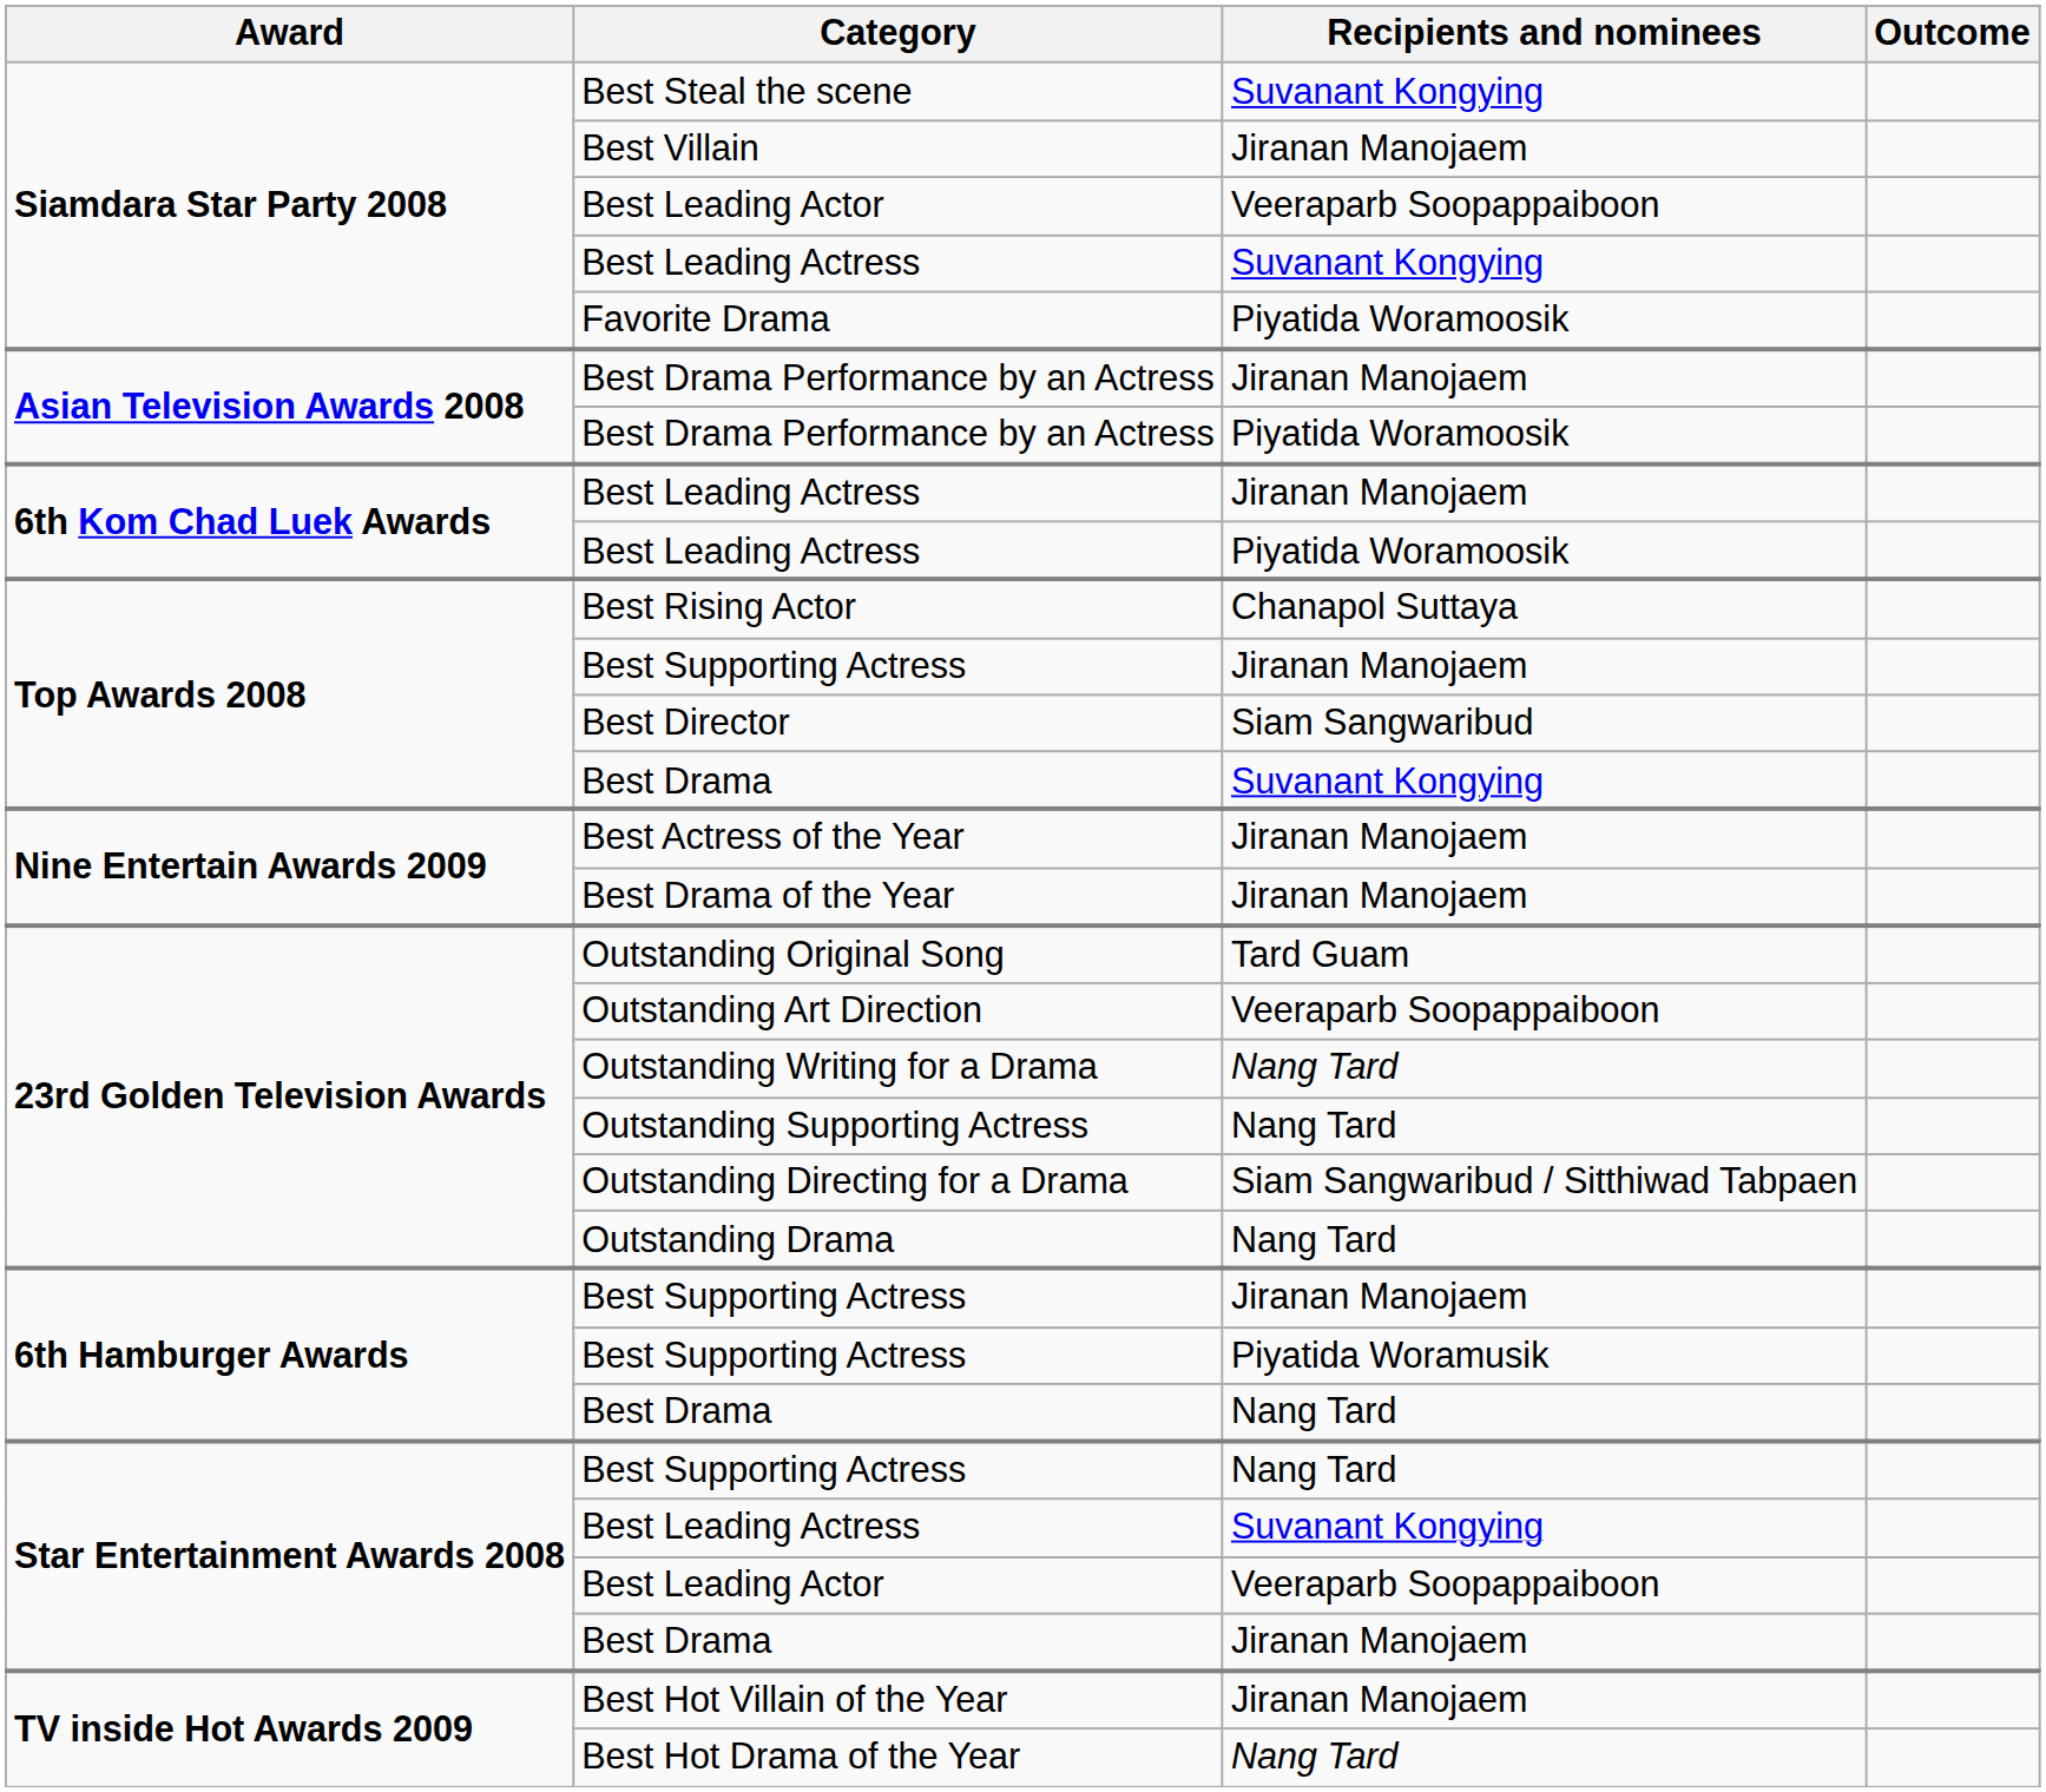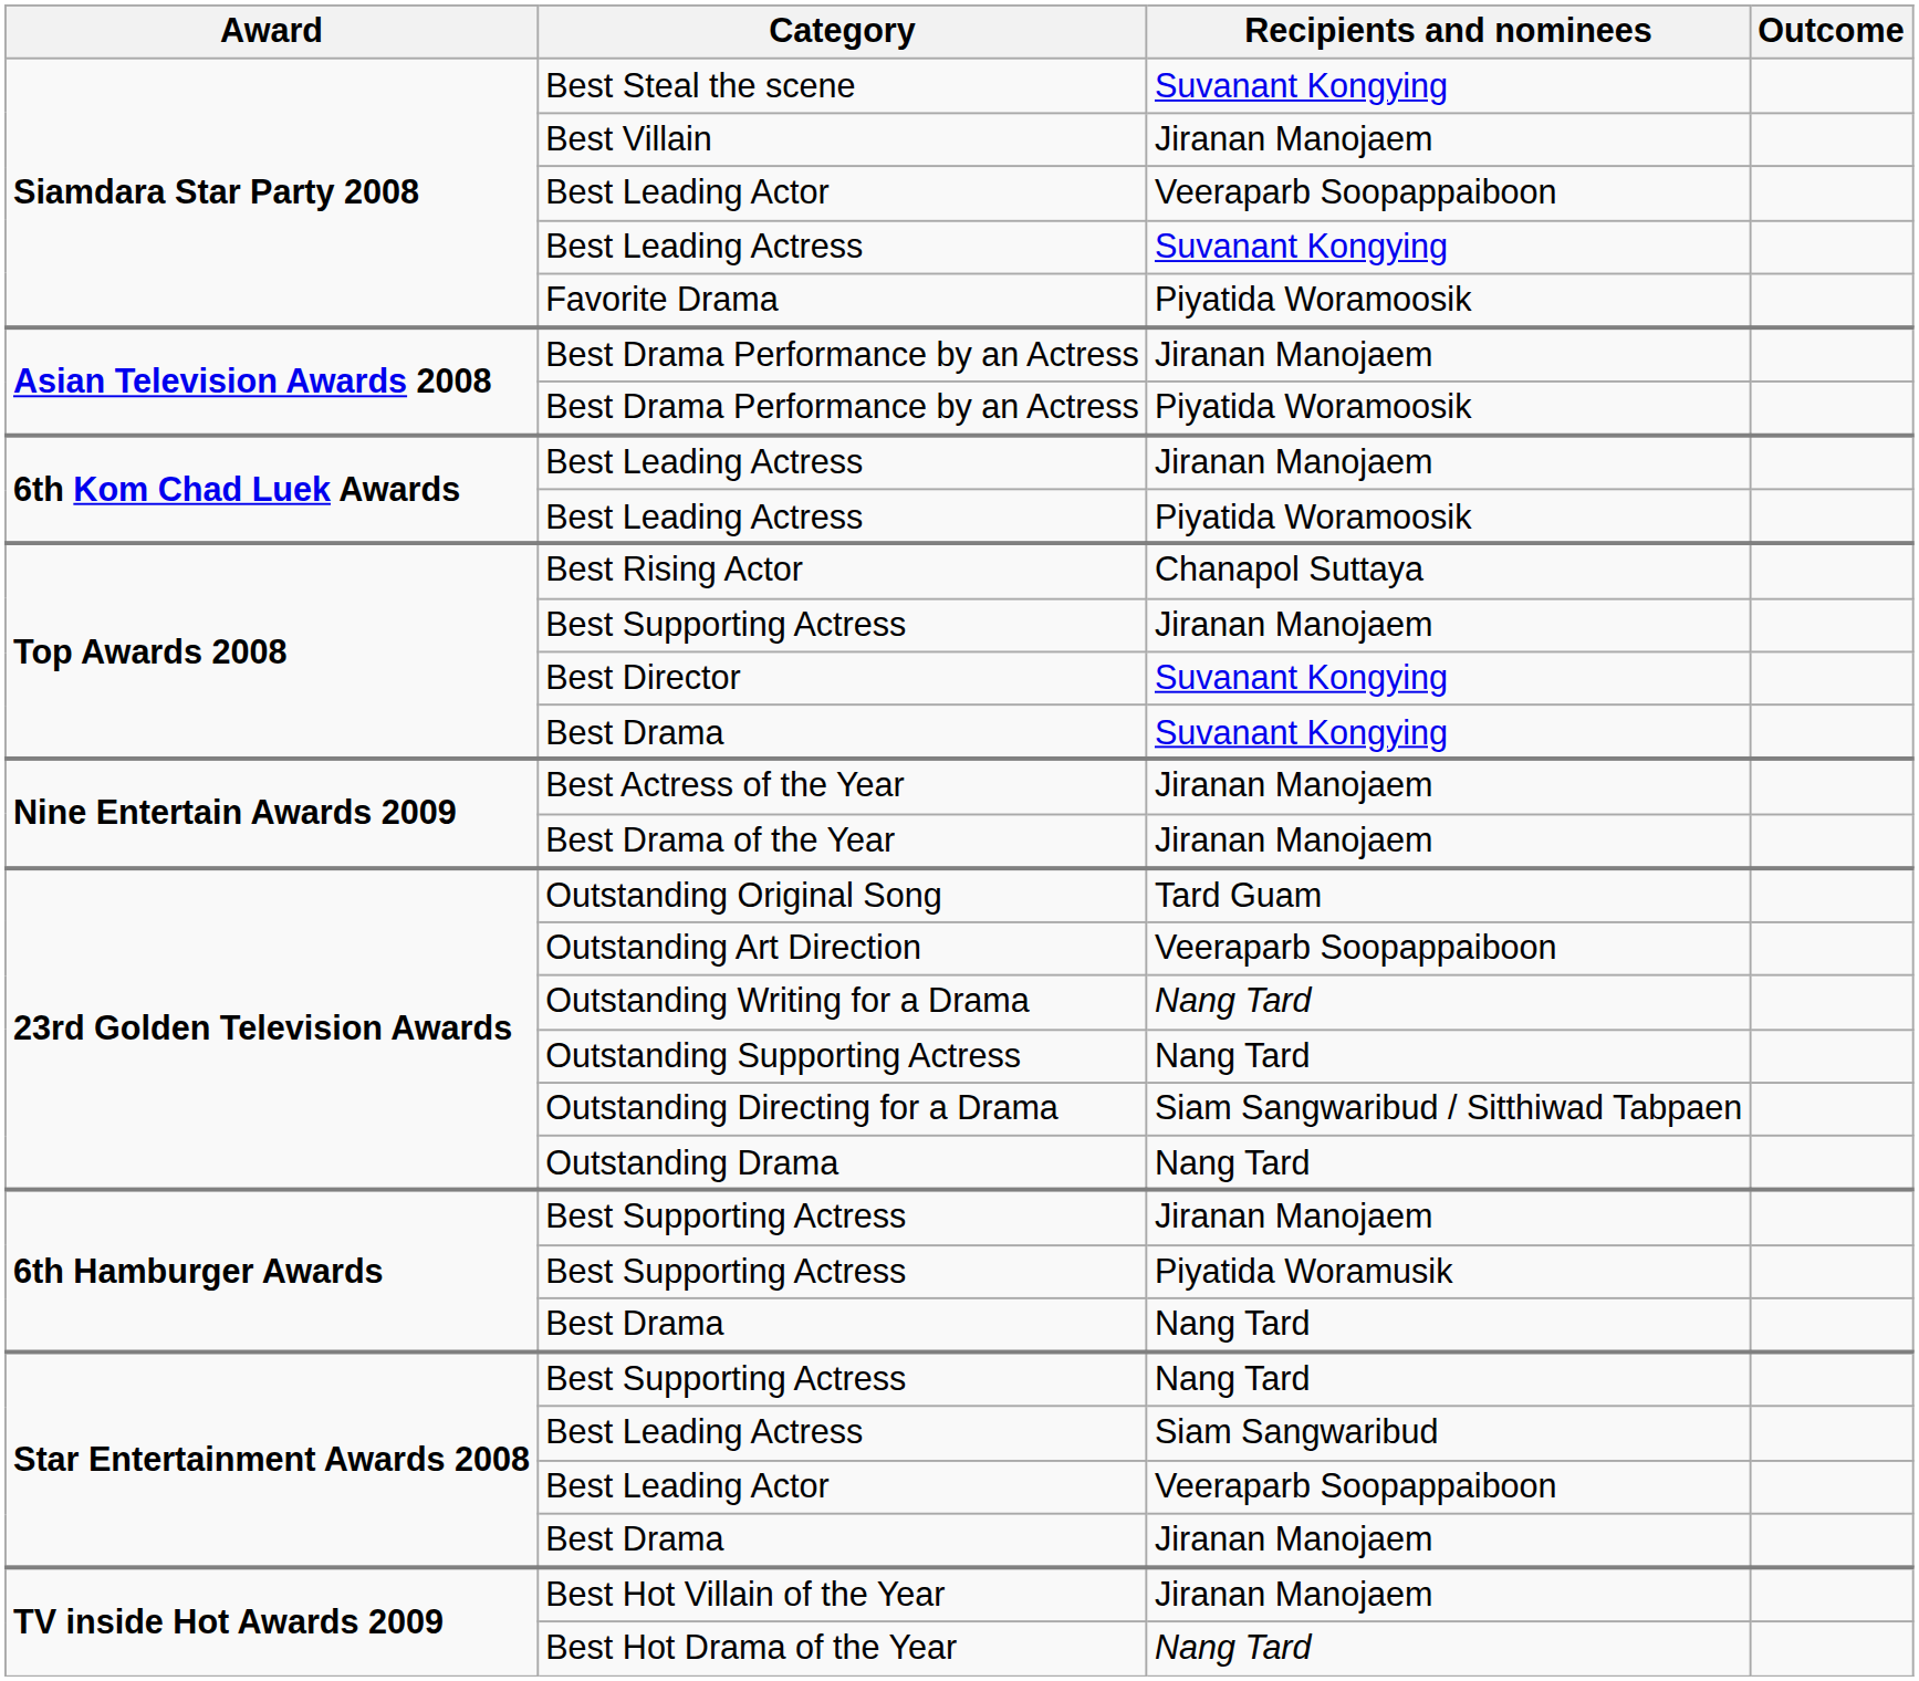Best Director | Recipients and nominees: Siam Sangwaribud -> Suvanant Kongying
Star Entertainment Awards 2008 / Best Leading Actress | Recipients and nominees: Suvanant Kongying -> Siam Sangwaribud
